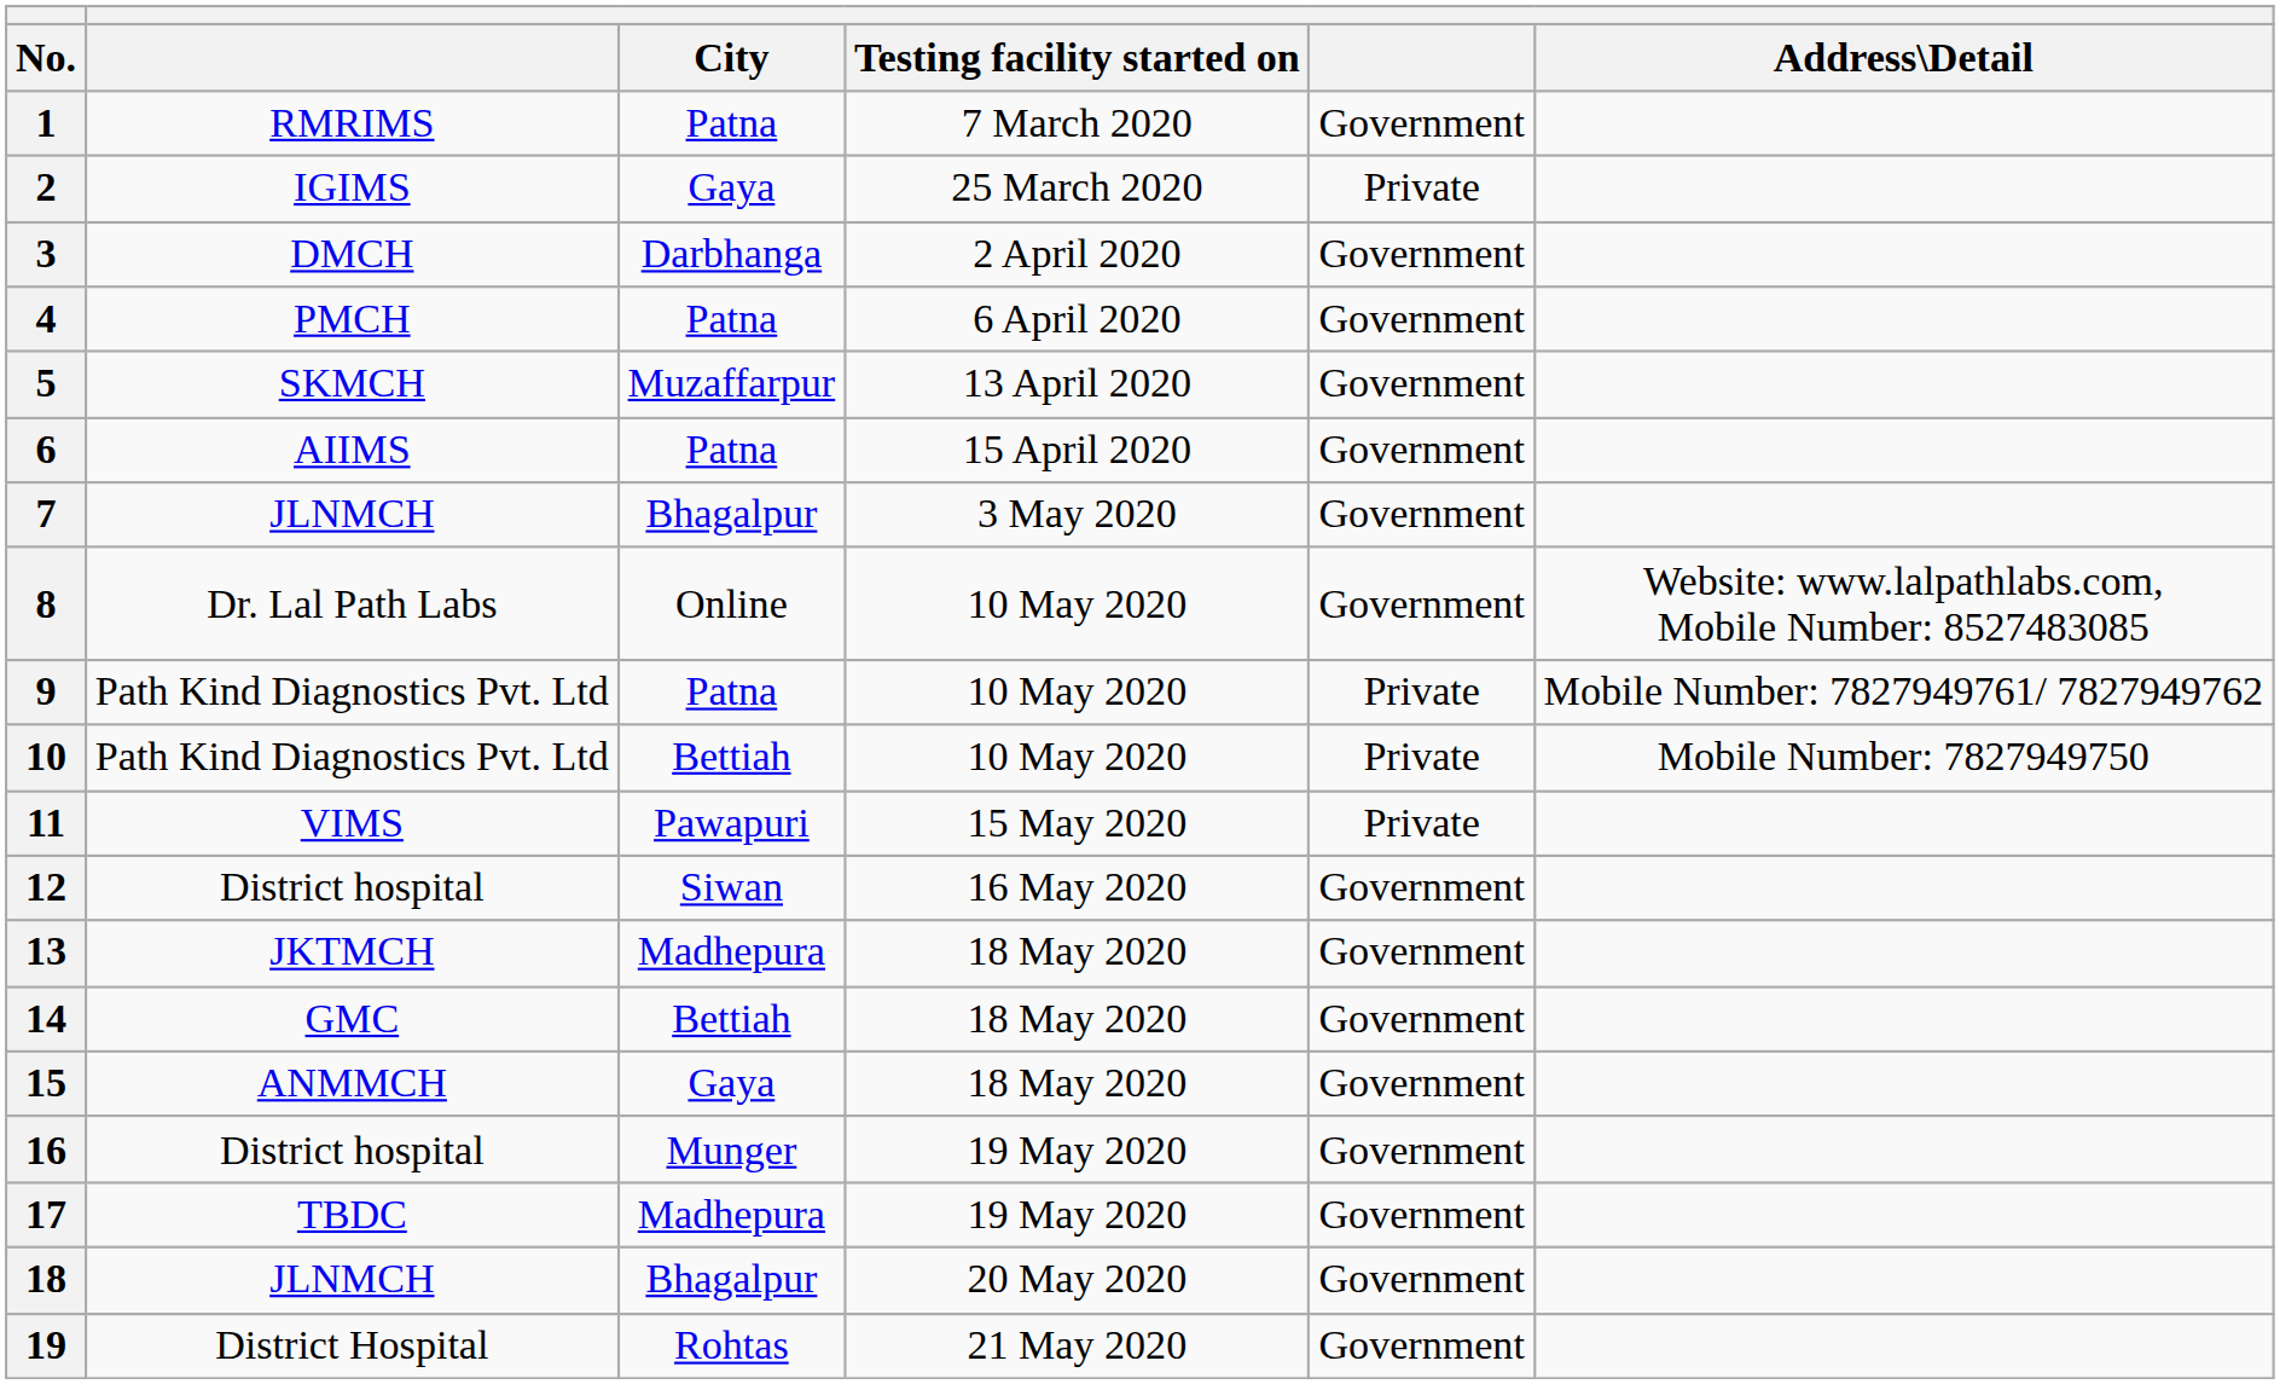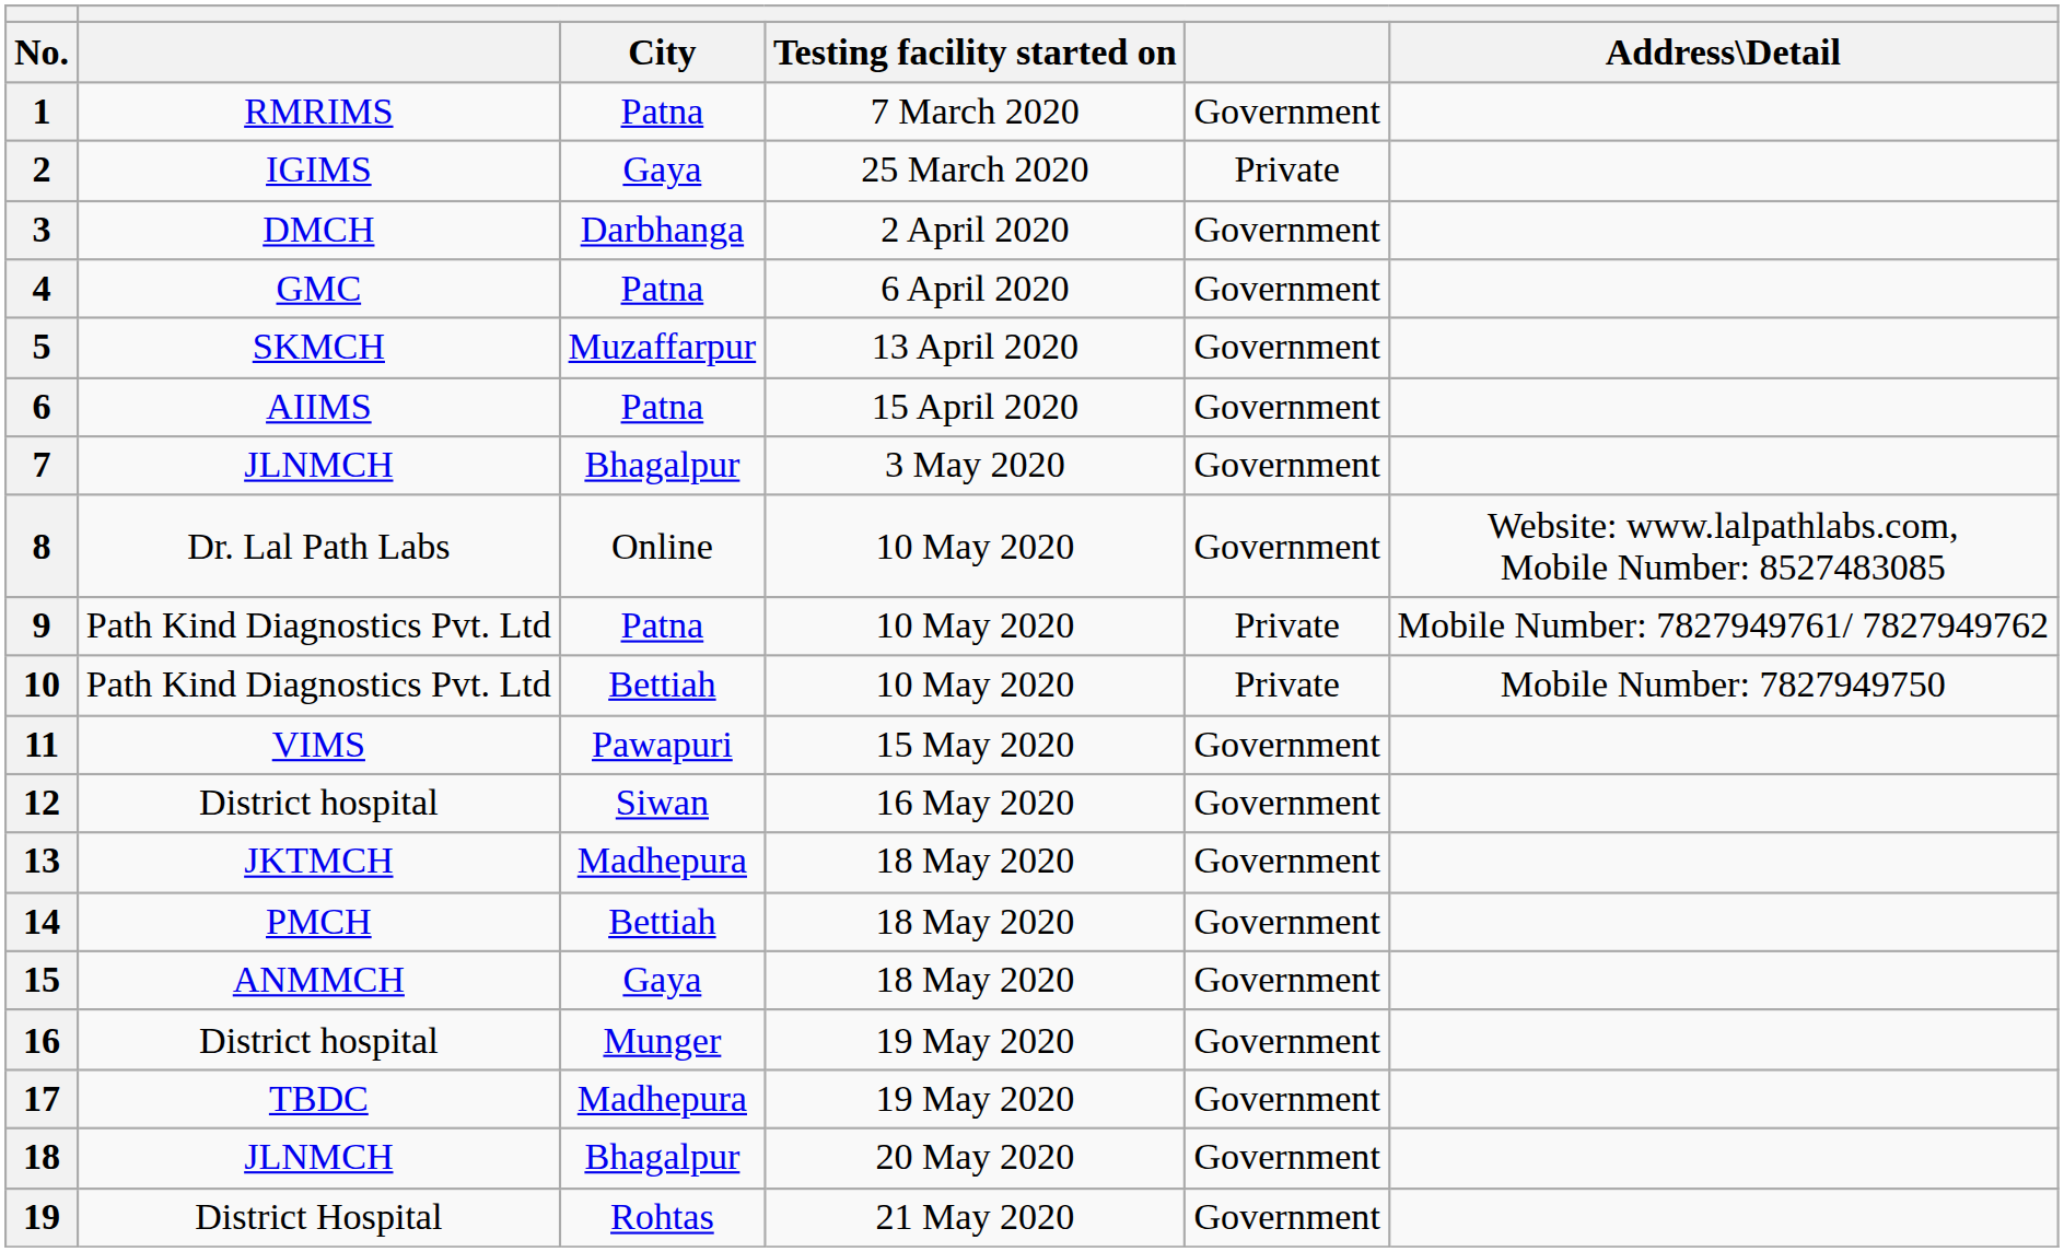4 | column 2: PMCH -> GMC
11 | column 5: Private -> Government
14 | column 2: GMC -> PMCH
